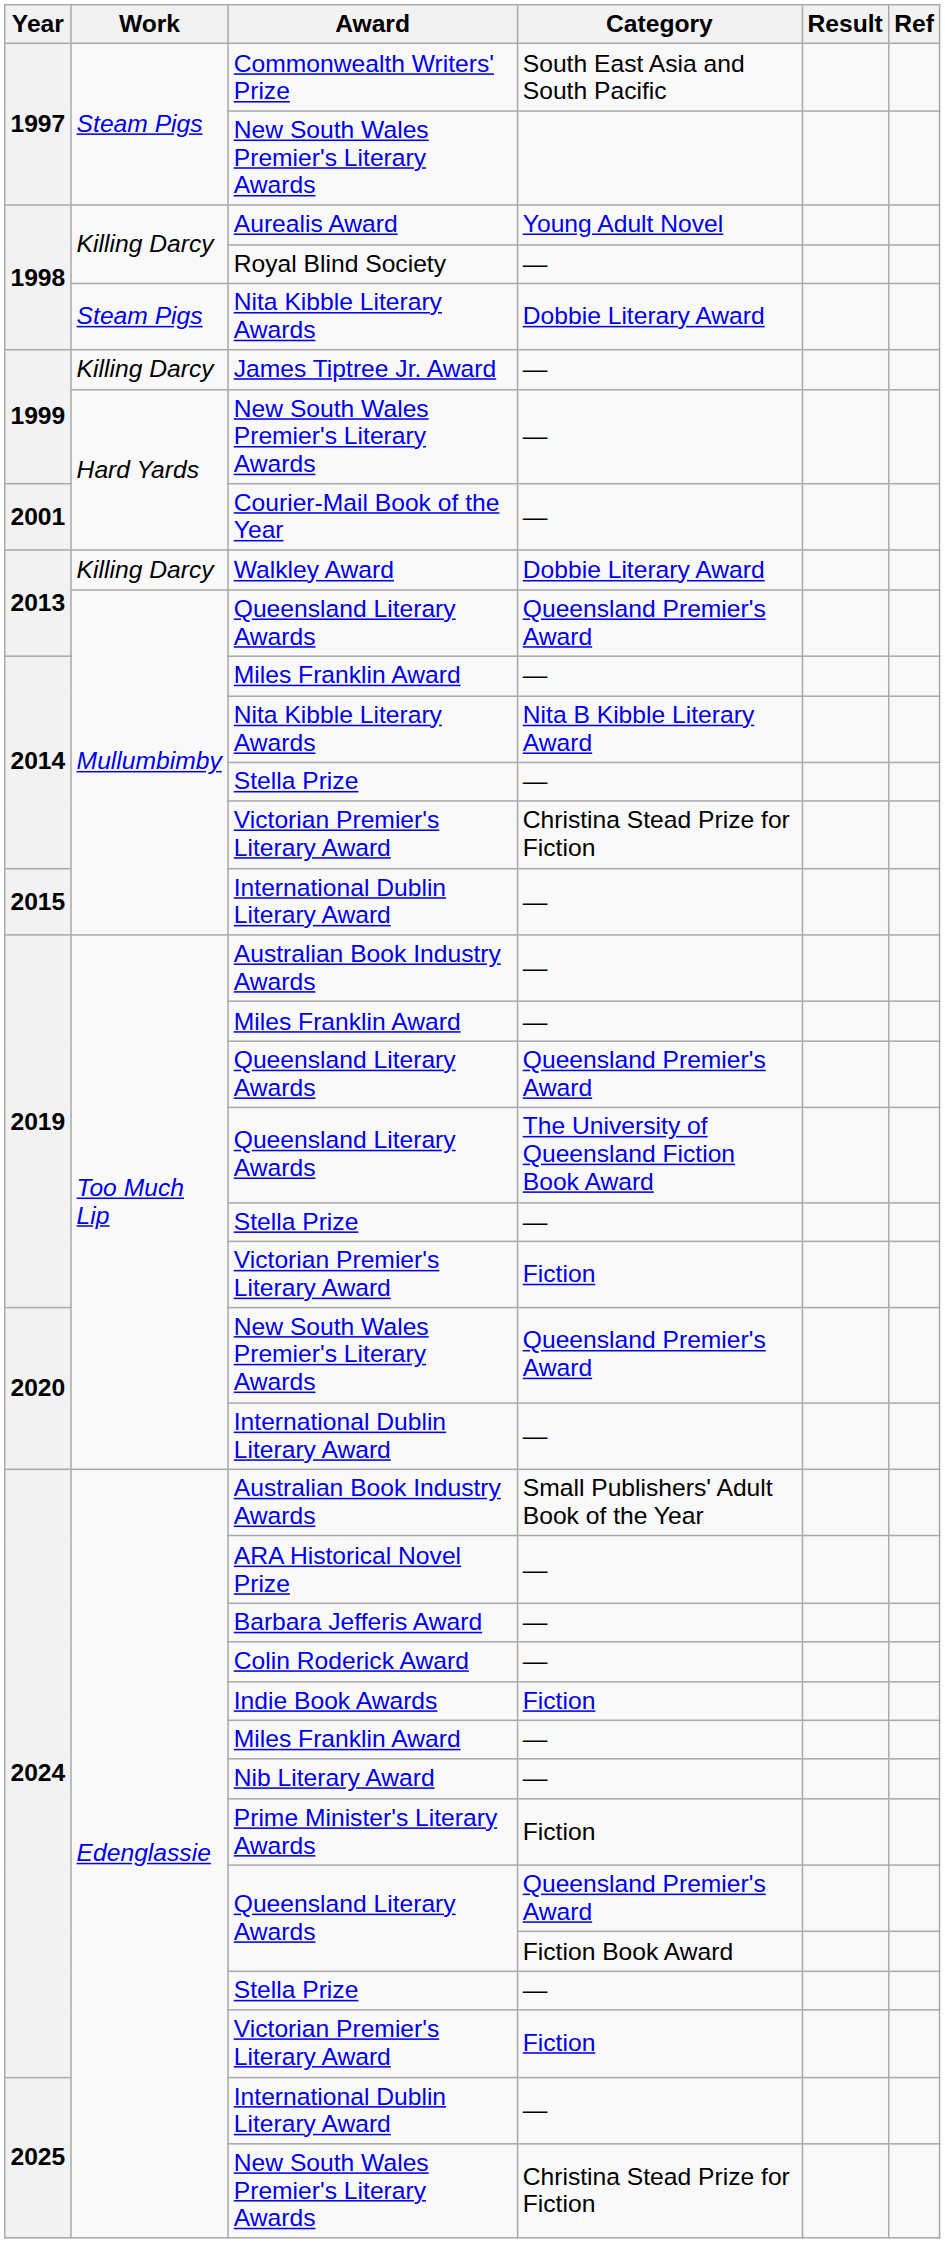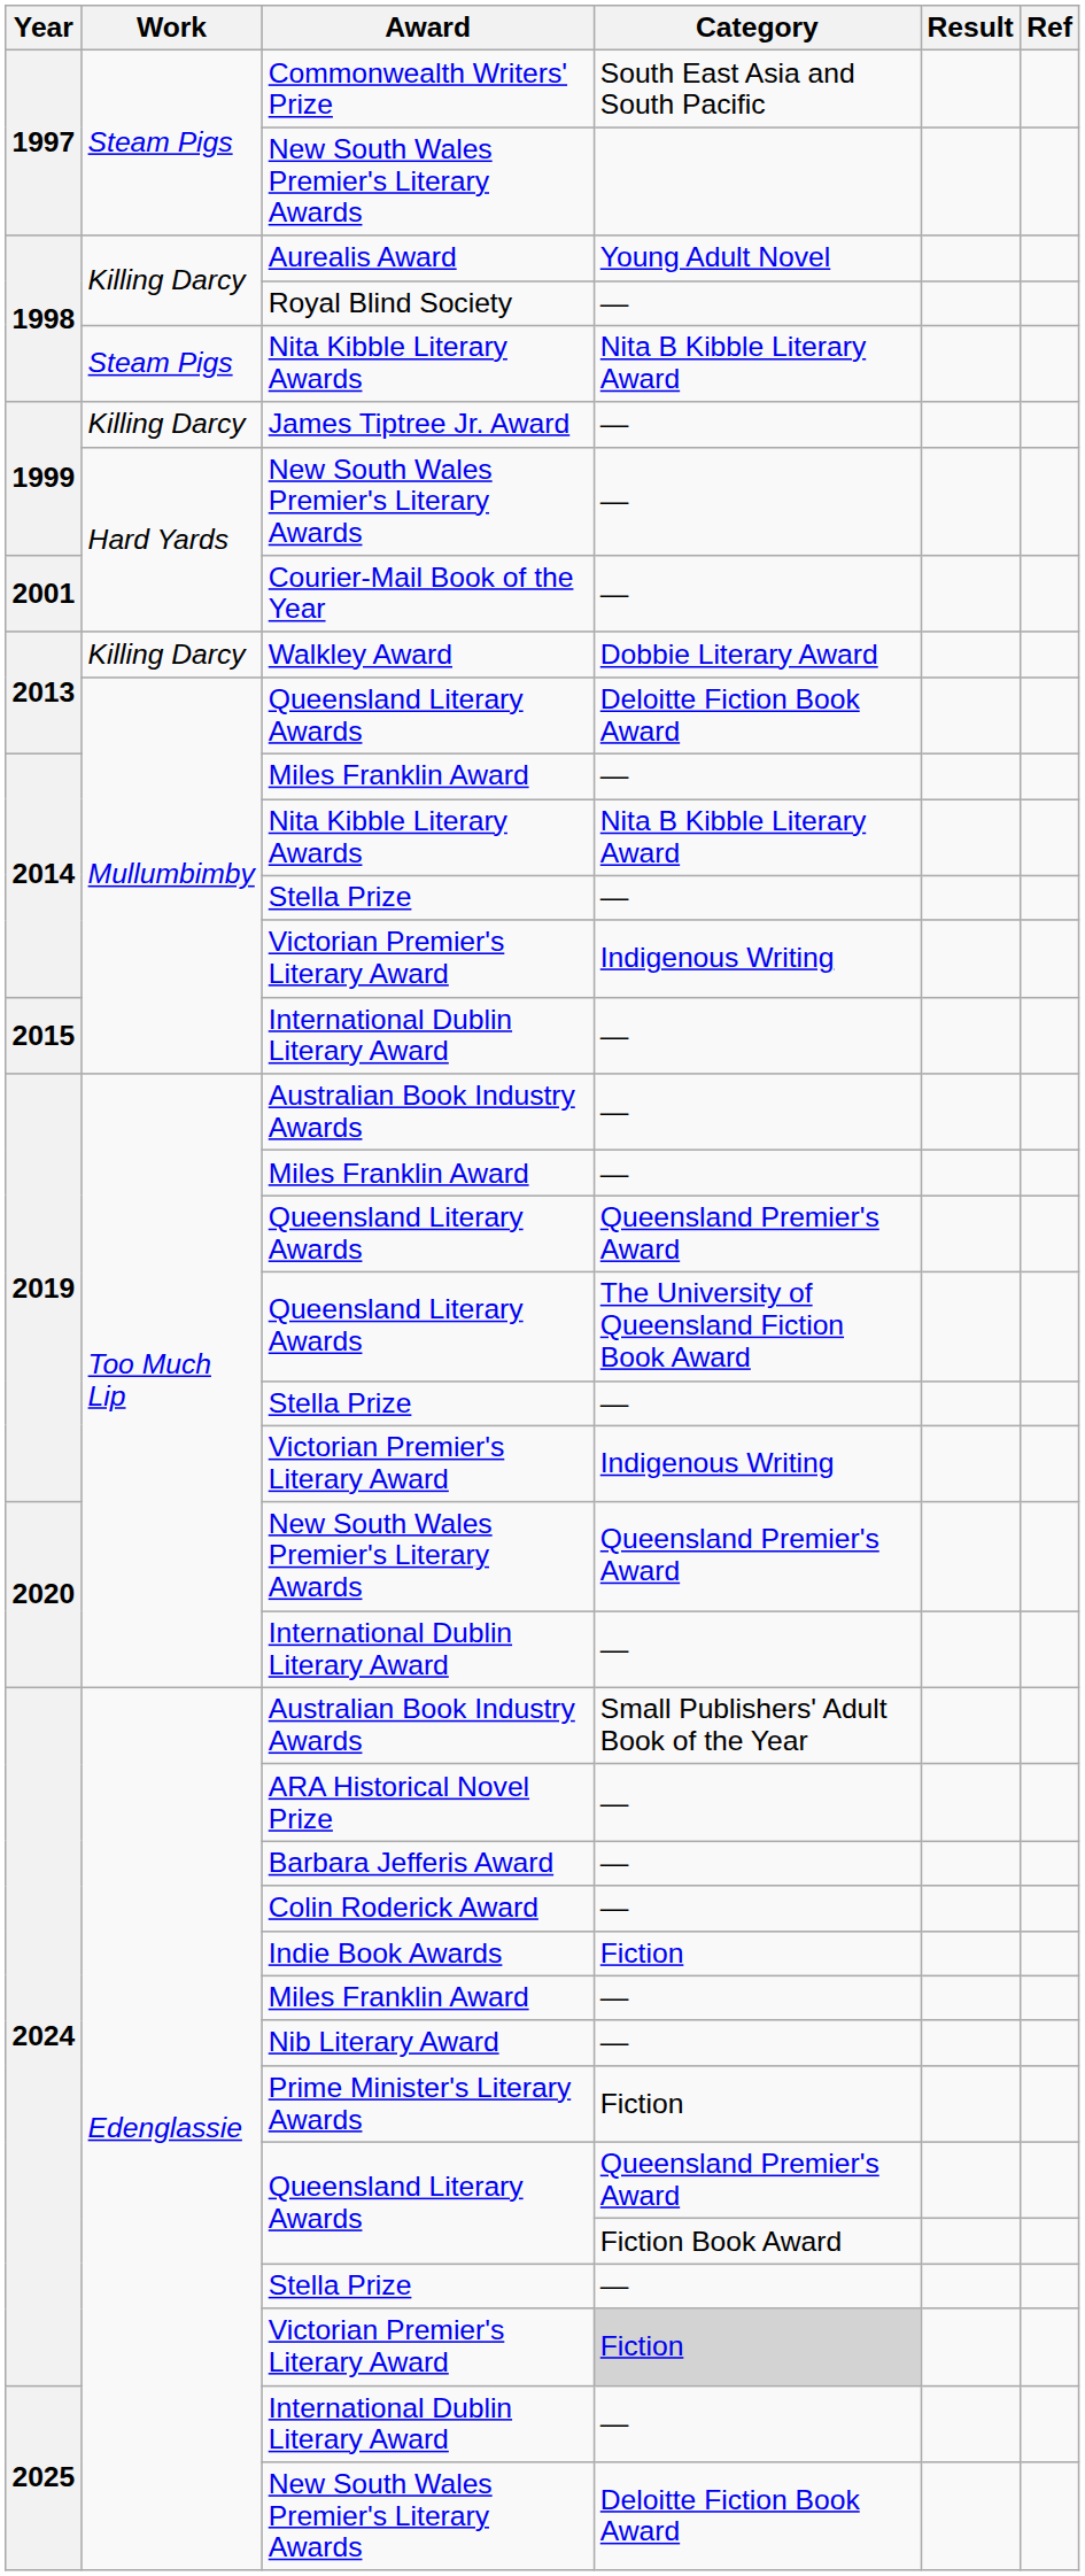1998 / Nita Kibble Literary Awards | Category: Dobbie Literary Award -> Nita B Kibble Literary Award
2013 / Queensland Literary Awards | Category: Queensland Premier's Award -> Deloitte Fiction Book Award
2014 / Victorian Premier's Literary Award | Category: Christina Stead Prize for Fiction -> Indigenous Writing
2019 / Victorian Premier's Literary Award | Category: Fiction -> Indigenous Writing
2024 / Victorian Premier's Literary Award | Category: no background -> lightgrey background
2025 / New South Wales Premier's Literary Awards | Category: Christina Stead Prize for Fiction -> Deloitte Fiction Book Award
